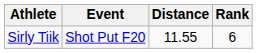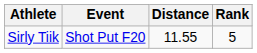Sirly Tiik | Rank: 6 -> 5
